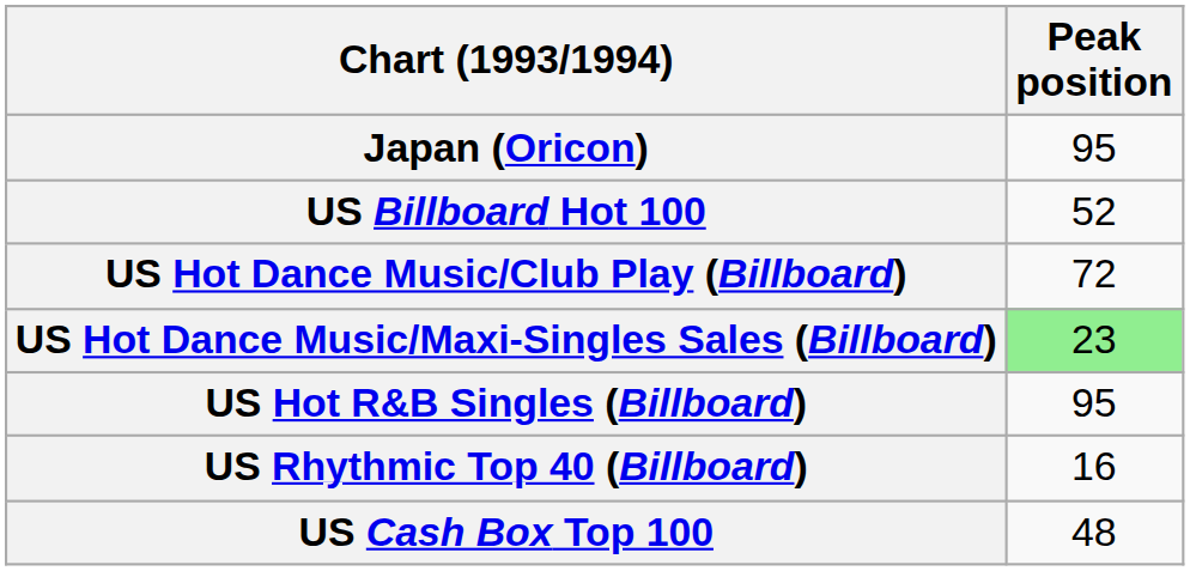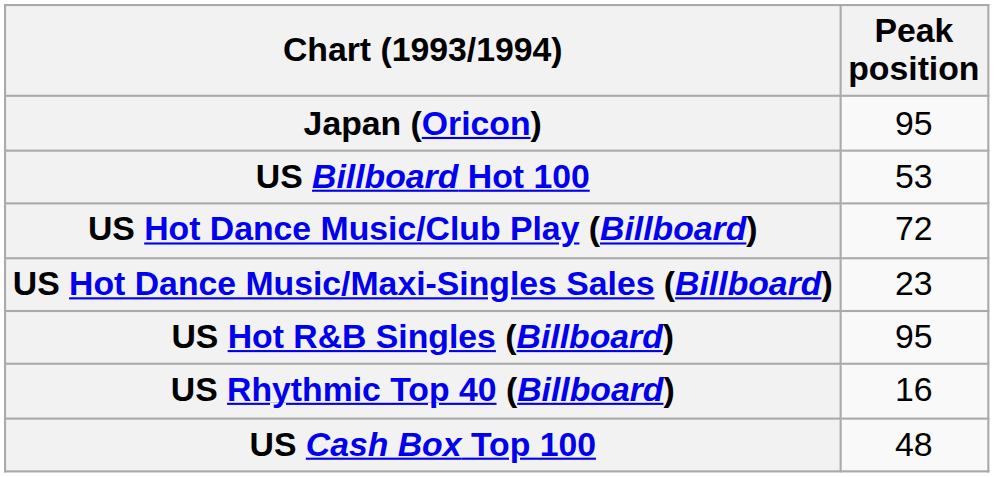US Billboard Hot 100 | Peak position: 52 -> 53
US Hot Dance Music/Maxi-Singles Sales (Billboard) | Peak position: lightgreen background -> no background
